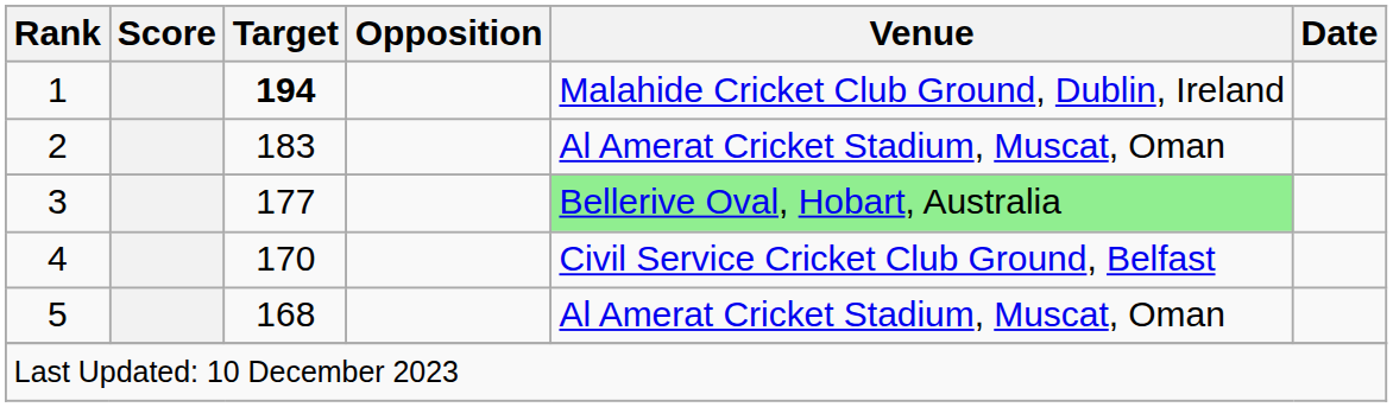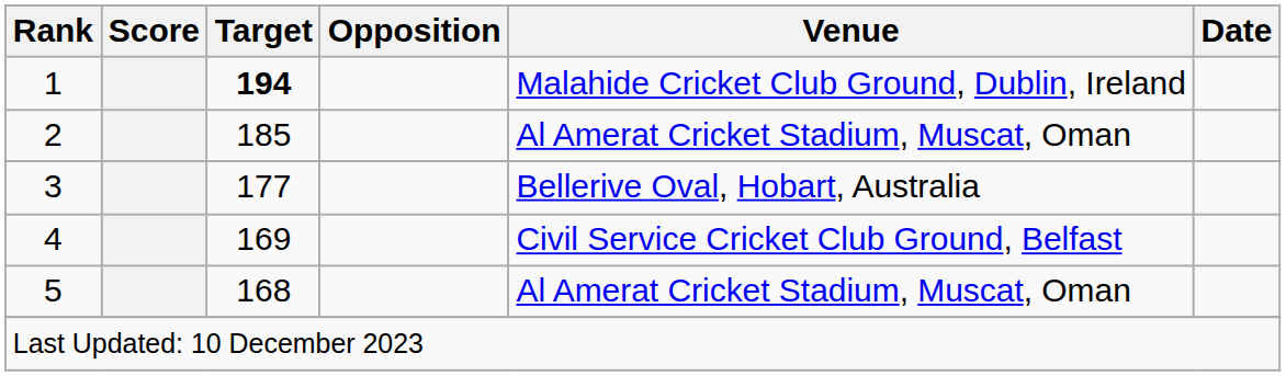2 | Target: 183 -> 185
3 | Venue: lightgreen background -> no background
4 | Target: 170 -> 169
